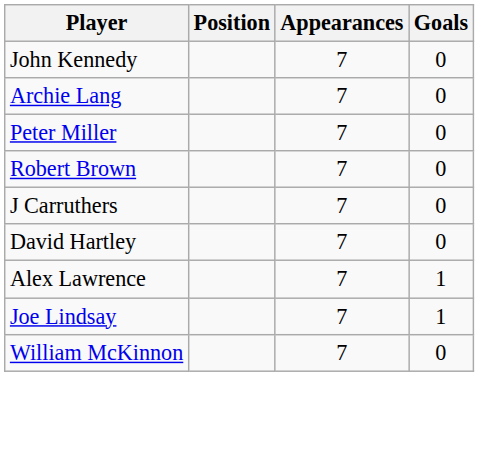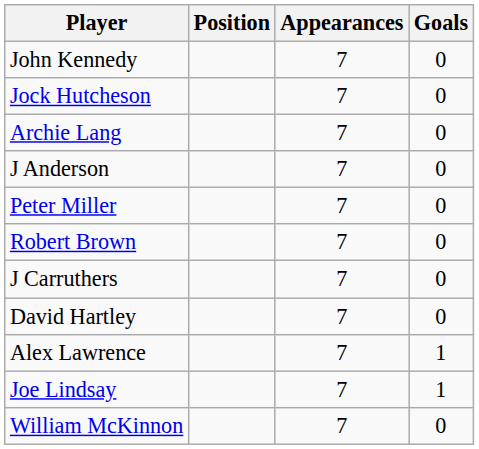+ row: Jock Hutcheson | 7 | 0
+ row: J Anderson | 7 | 0
